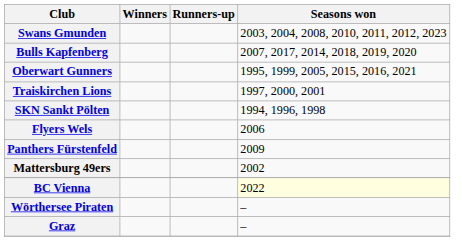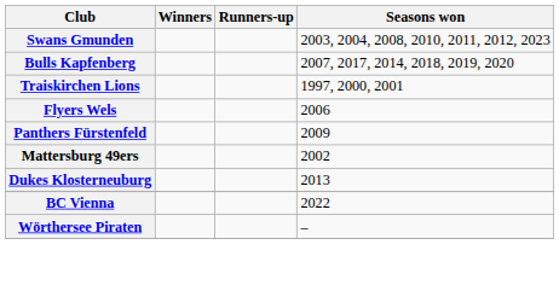- row: Oberwart Gunners | 1995, 1999, 2005, 2015, 2016, 2021
- row: SKN Sankt Pölten | 1994, 1996, 1998
+ row: Dukes Klosterneuburg | 2013
BC Vienna | Seasons won: lightyellow background -> no background
- row: Graz | –
